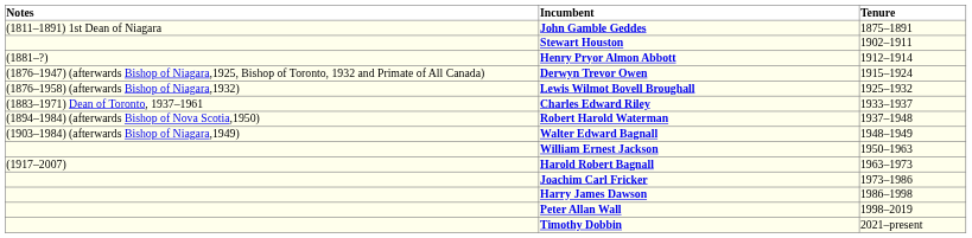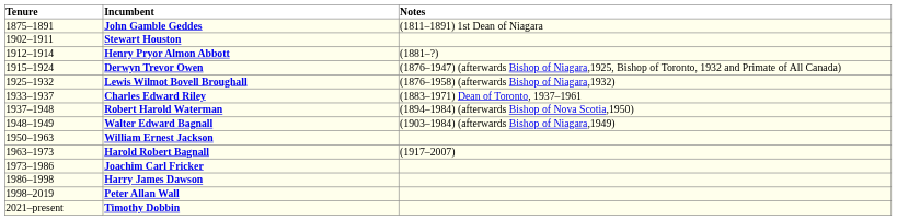columns swapped: Tenure <-> Notes
